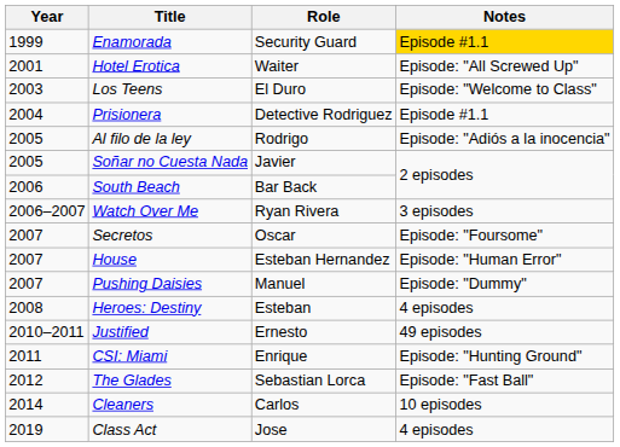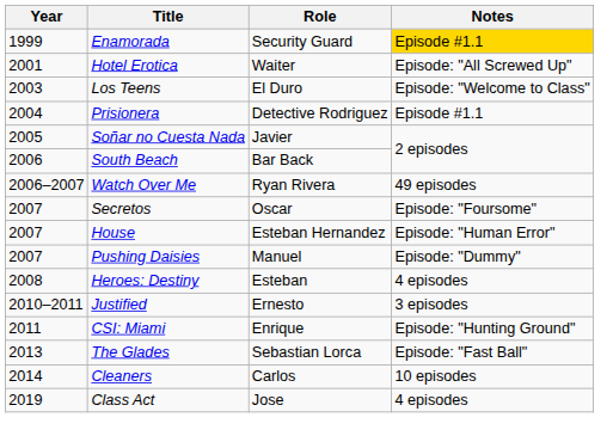- row: 2005 | Al filo de la ley | Rodrigo | Episode: "Adiós a la inocencia"
Watch Over Me | Notes: 3 episodes -> 49 episodes
Justified | Notes: 49 episodes -> 3 episodes
The Glades | Year: 2012 -> 2013
